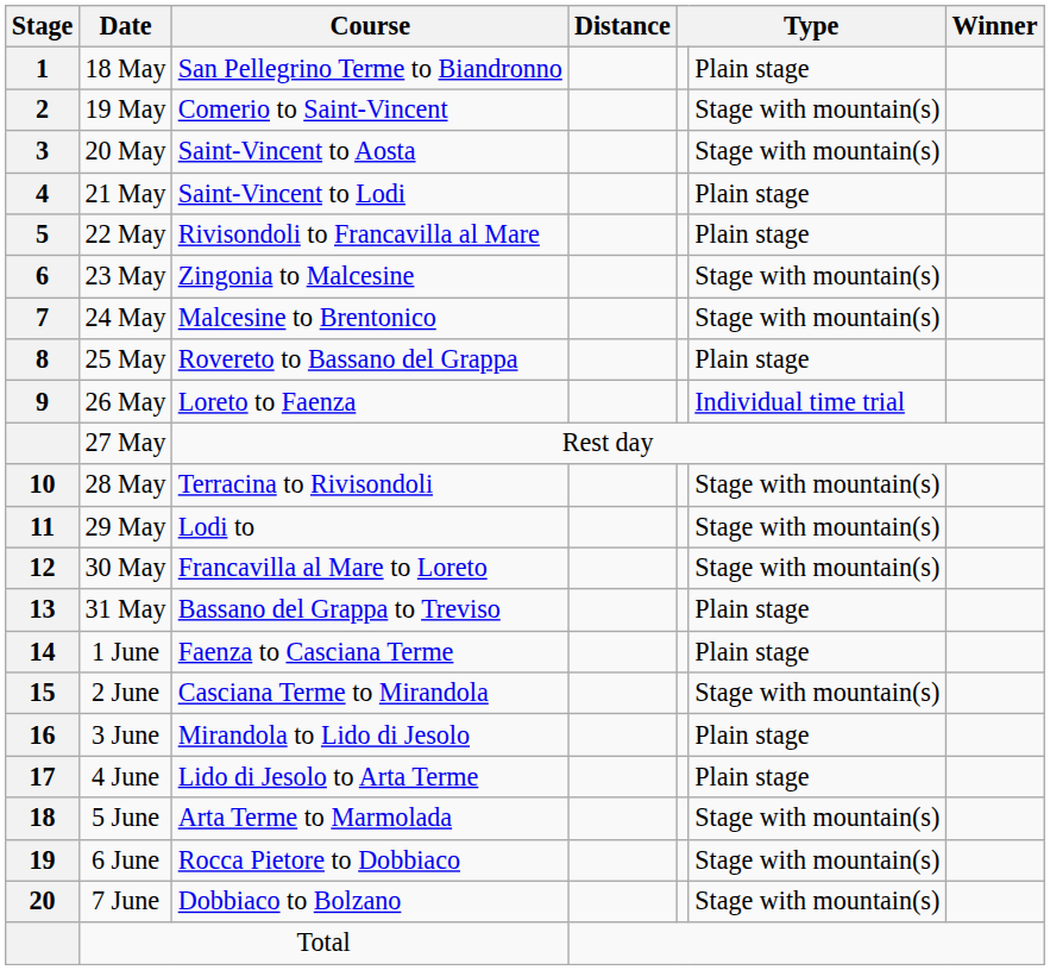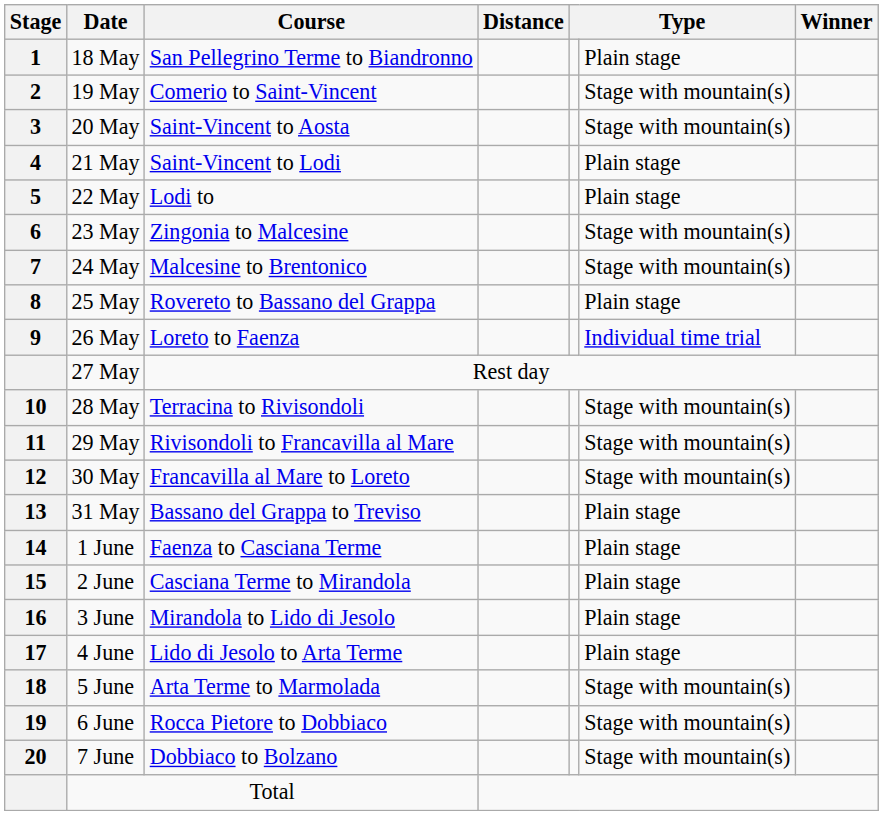22 May | Course: Rivisondoli to Francavilla al Mare -> Lodi to
29 May | Course: Lodi to -> Rivisondoli to Francavilla al Mare
2 June | column 6: Stage with mountain(s) -> Plain stage
